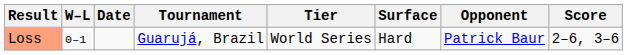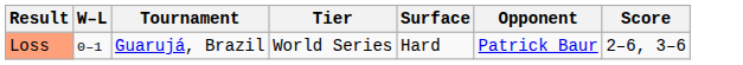- column: Date
